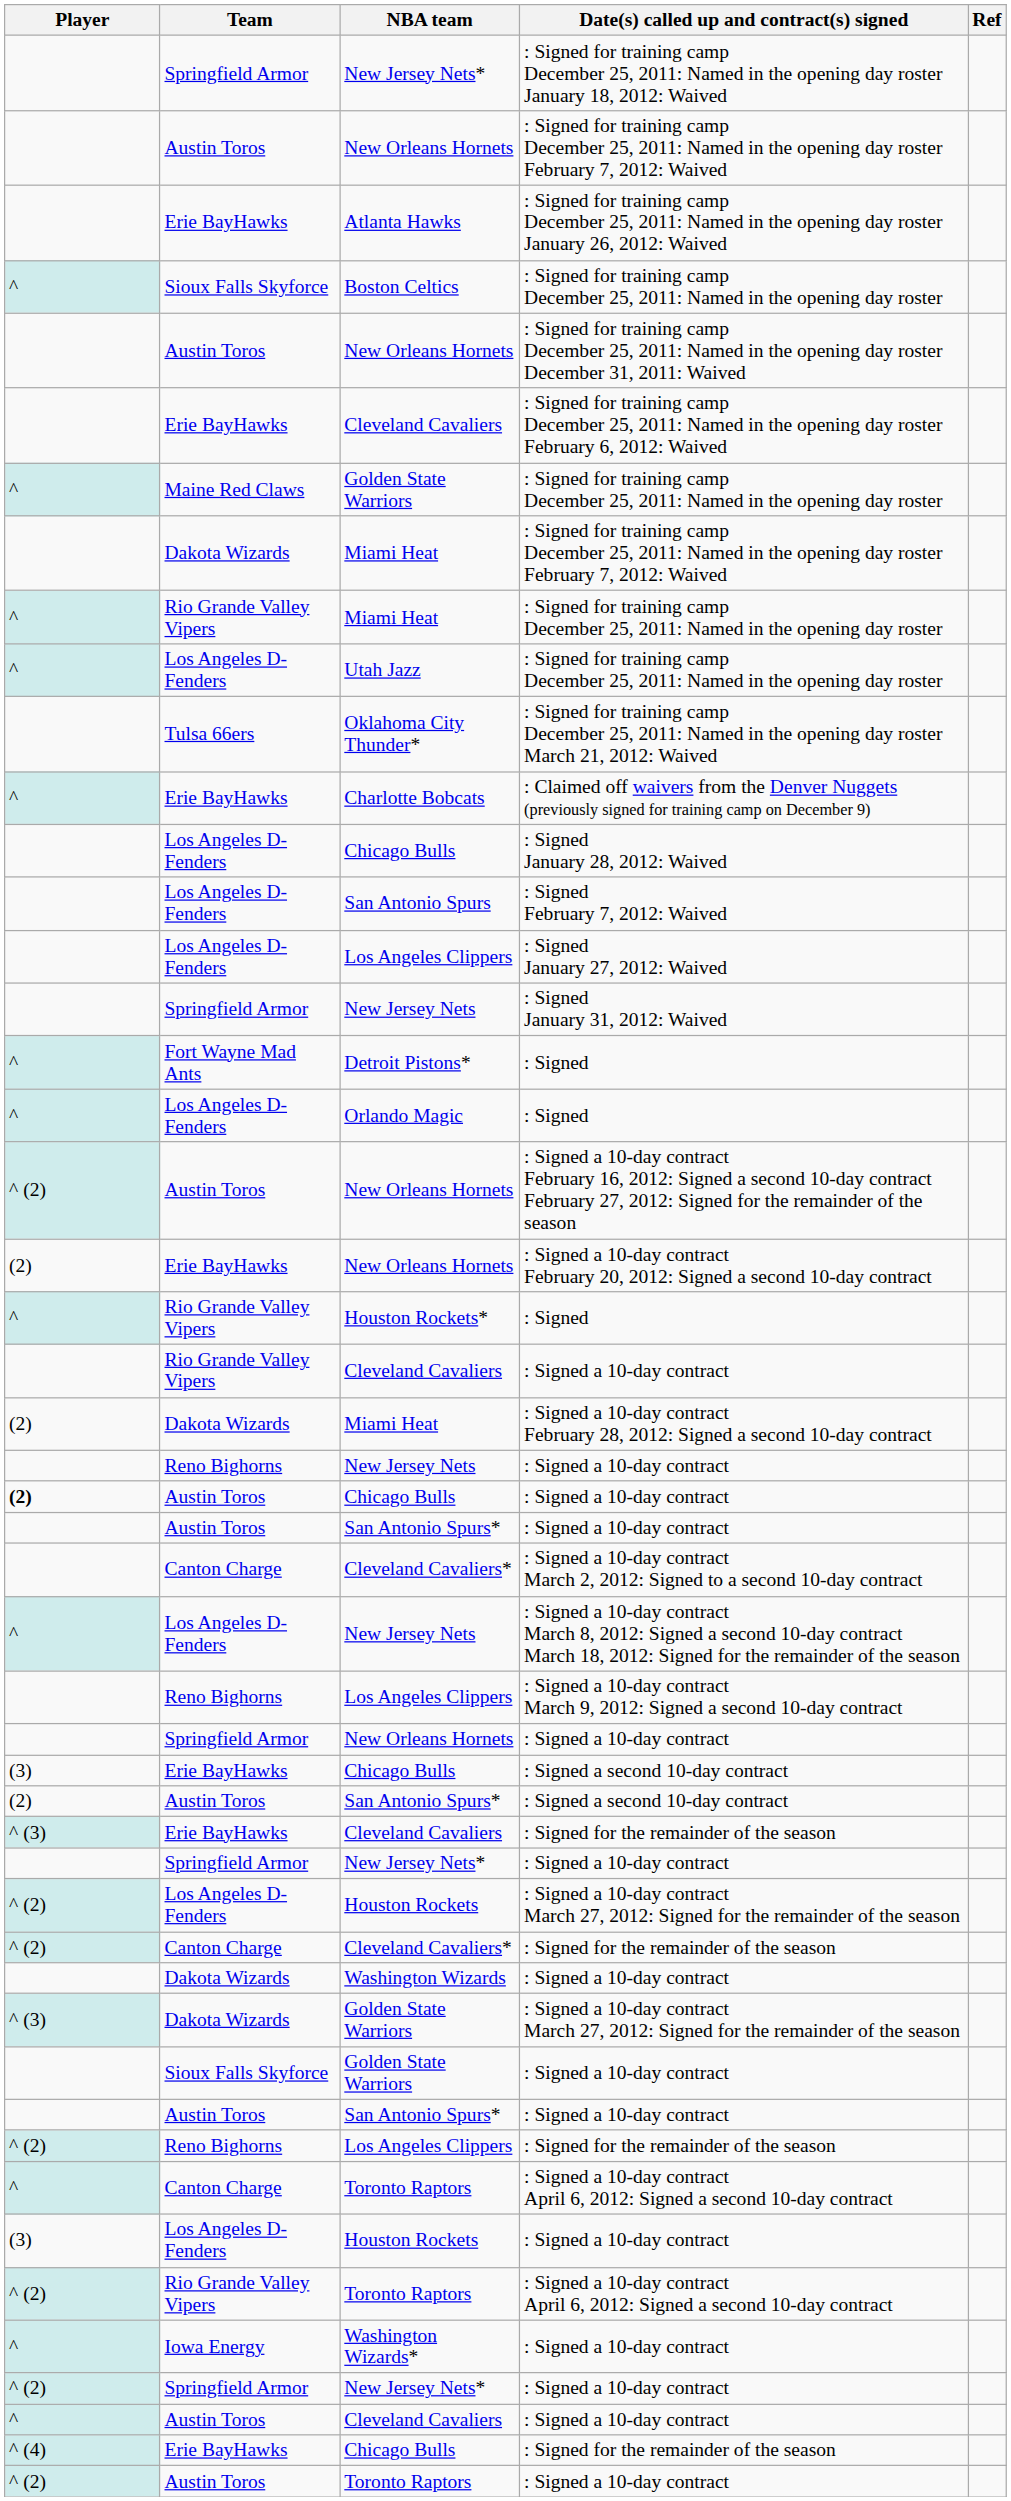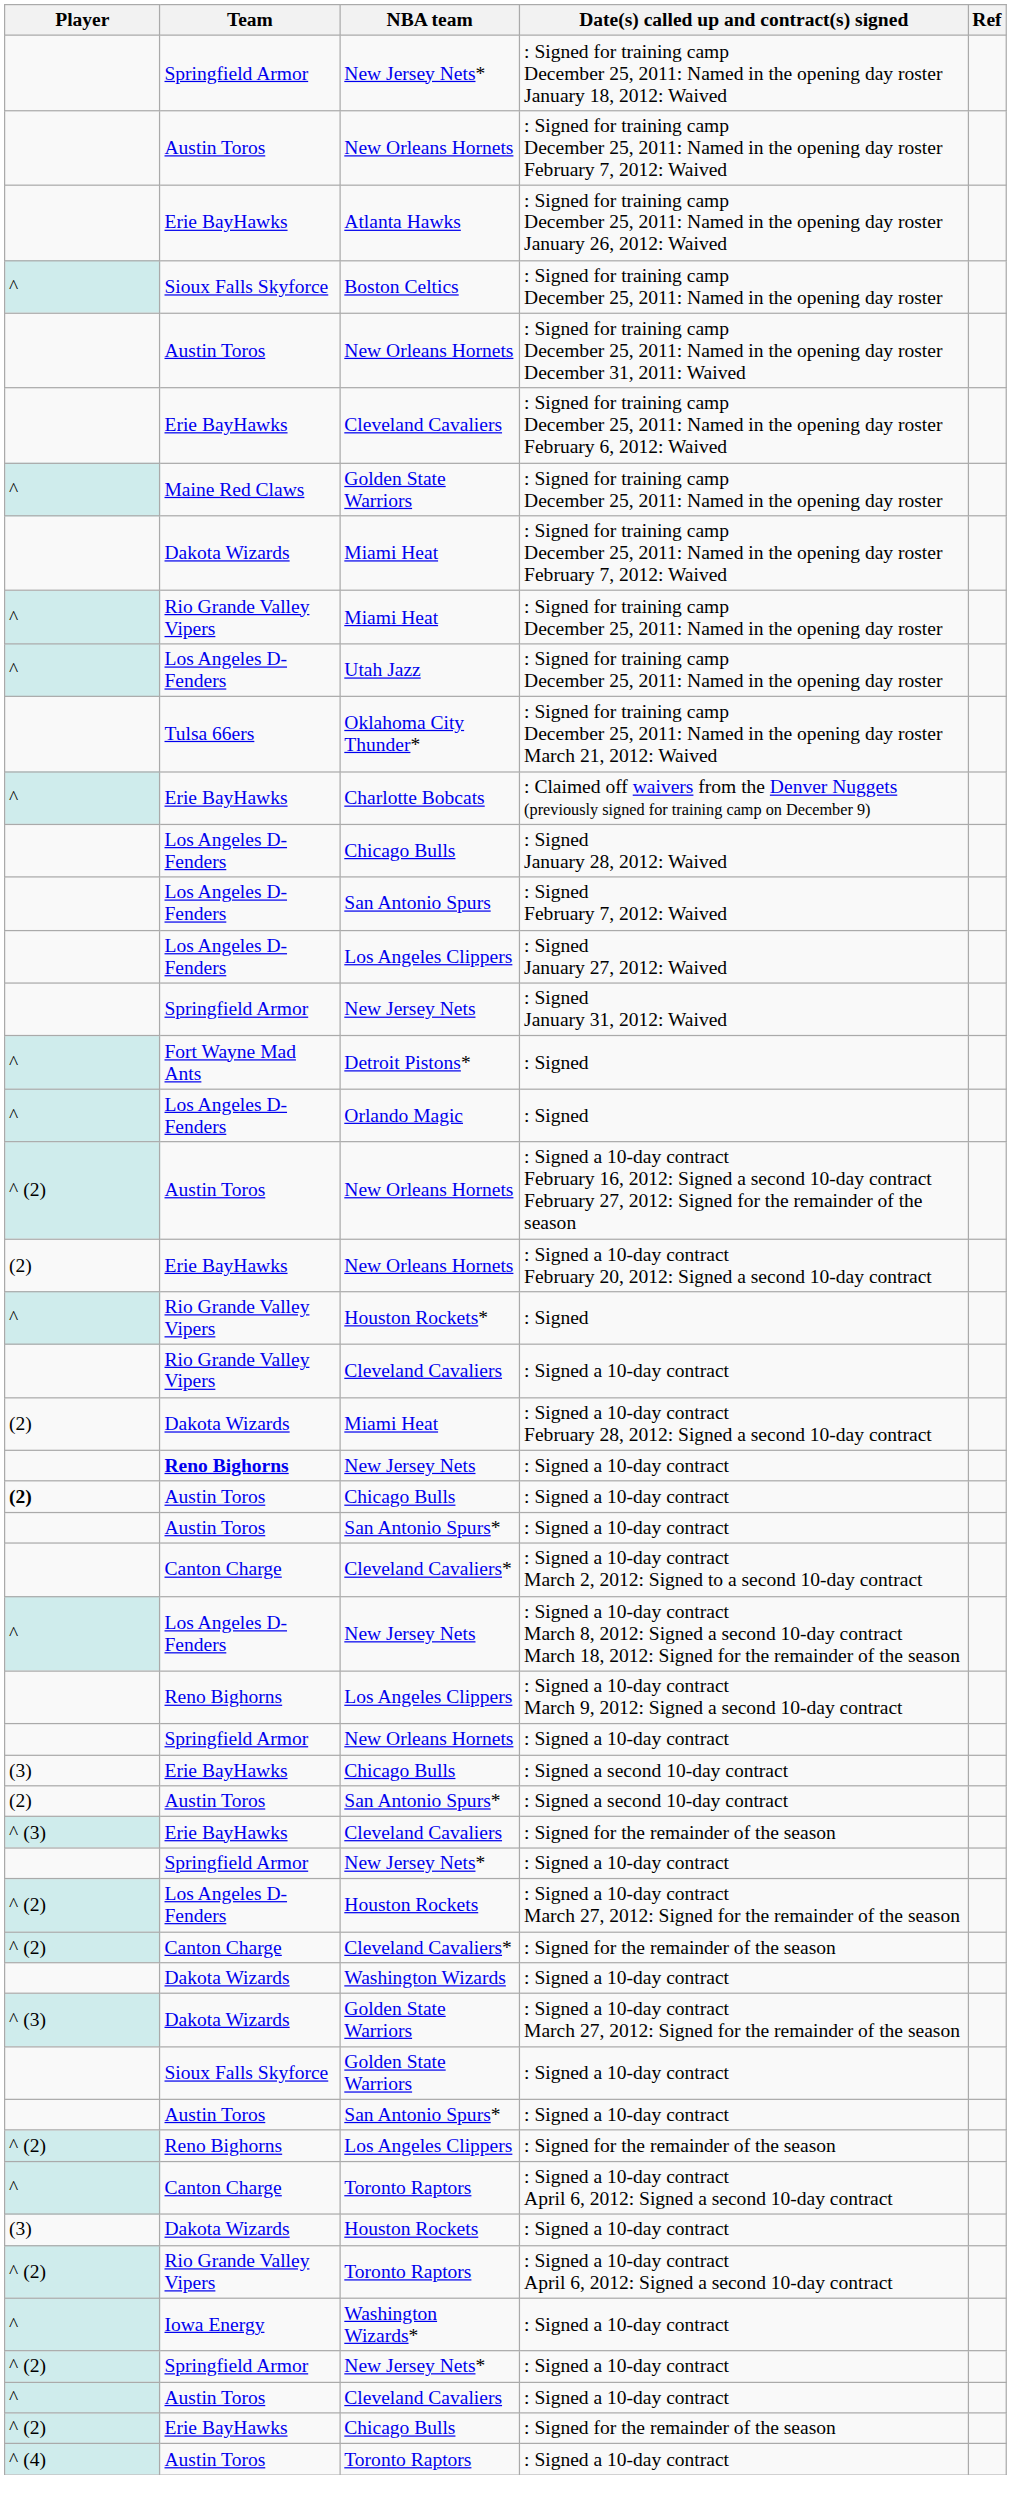New Jersey Nets / : Signed a 10-day contract | Team: normal -> bold
Houston Rockets / : Signed a 10-day contract | Team: Los Angeles D-Fenders -> Dakota Wizards
Chicago Bulls / : Signed for the remainder of the season | Player: ^ (4) -> ^ (2)
Toronto Raptors / : Signed a 10-day contract | Player: ^ (2) -> ^ (4)
